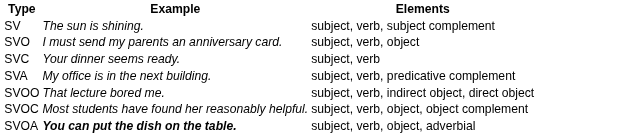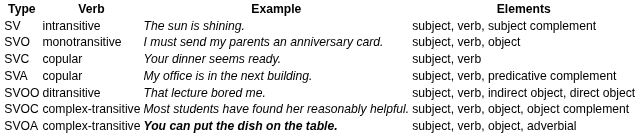+ column: Verb | intransitive | monotransitive | copular | copular | ditransitive | complex-transitive | complex-transitive
